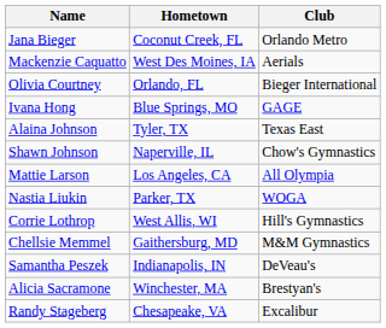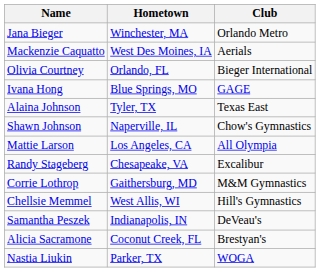Jana Bieger | Hometown: Coconut Creek, FL -> Winchester, MA
rows swapped: Nastia Liukin <-> Randy Stageberg
Corrie Lothrop | Hometown: West Allis, WI -> Gaithersburg, MD
Corrie Lothrop | Club: Hill's Gymnastics -> M&M Gymnastics
Chellsie Memmel | Hometown: Gaithersburg, MD -> West Allis, WI
Chellsie Memmel | Club: M&M Gymnastics -> Hill's Gymnastics
Alicia Sacramone | Hometown: Winchester, MA -> Coconut Creek, FL
